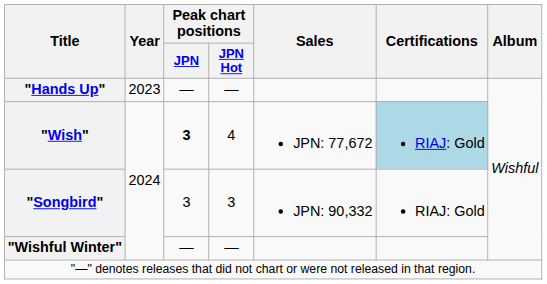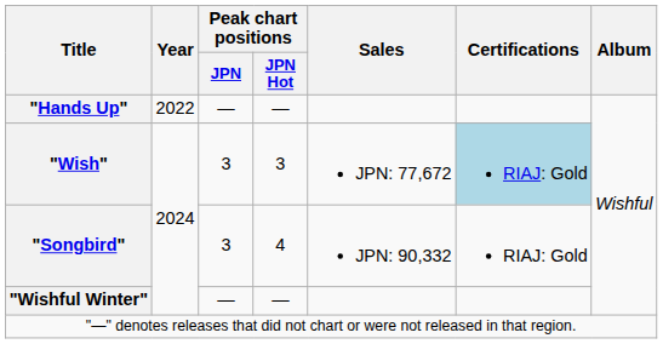"Hands Up" | Year: 2023 -> 2022
"Wish" | Peak chart positions / JPN: bold -> normal
"Wish" | Peak chart positions / JPN Hot: 4 -> 3
"Songbird" | Peak chart positions / JPN Hot: 3 -> 4
